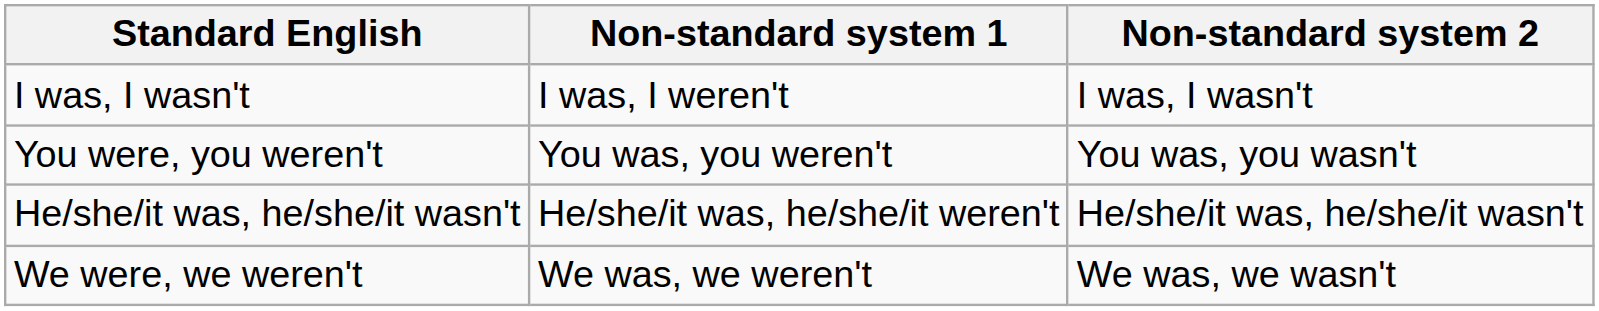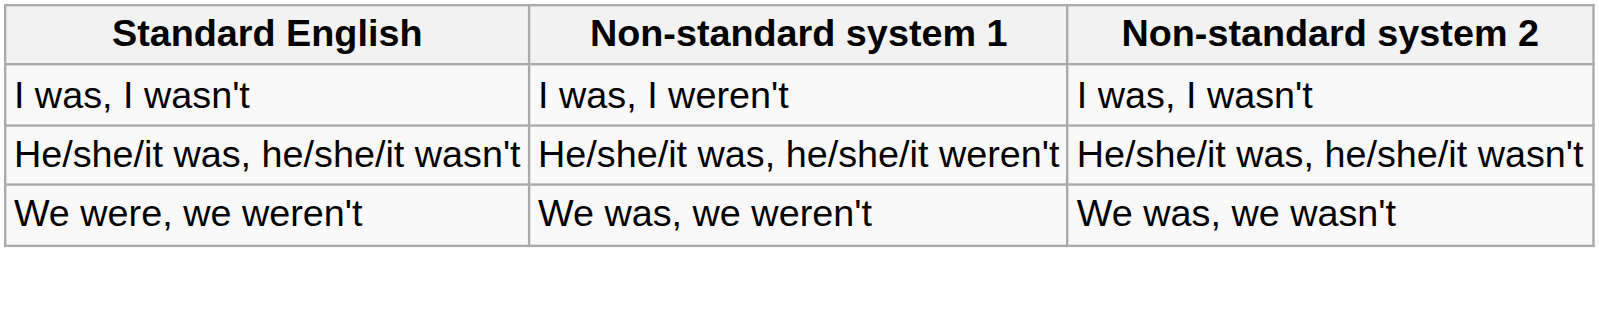- row: You were, you weren't | You was, you weren't | You was, you wasn't
